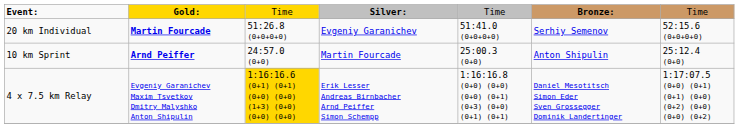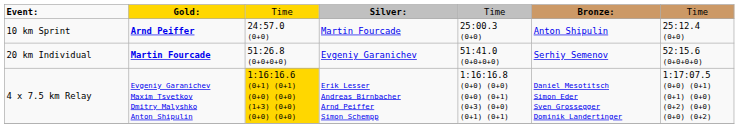rows swapped: 10 km Sprint <-> 20 km Individual
